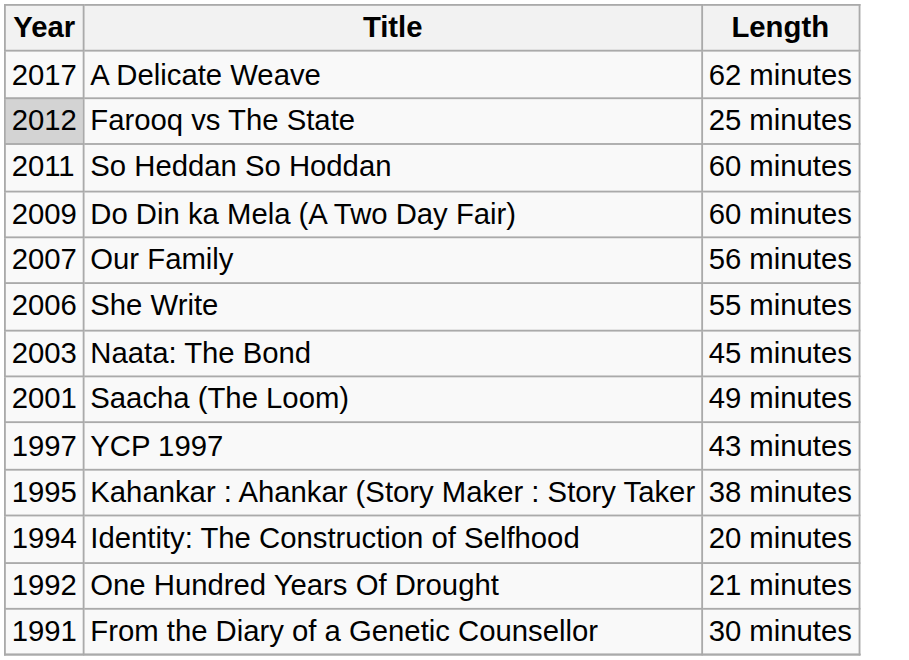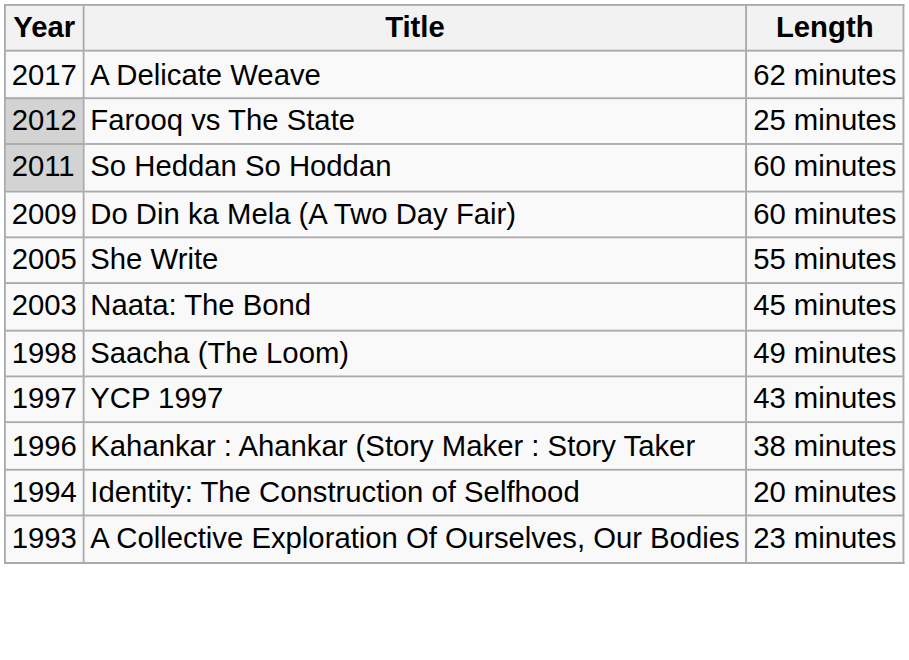So Heddan So Hoddan | Year: no background -> lightgrey background
- row: 2007 | Our Family | 56 minutes
She Write | Year: 2006 -> 2005
Saacha (The Loom) | Year: 2001 -> 1998
Kahankar : Ahankar (Story Maker : Story Taker | Year: 1995 -> 1996
+ row: 1993 | A Collective Exploration Of Ourselves, Our Bodies | 23 minutes
- row: 1992 | One Hundred Years Of Drought | 21 minutes
- row: 1991 | From the Diary of a Genetic Counsellor | 30 minutes
